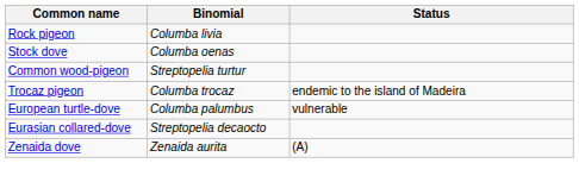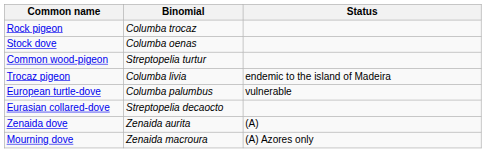Rock pigeon | Binomial: Columba livia -> Columba trocaz
Trocaz pigeon | Binomial: Columba trocaz -> Columba livia
+ row: Mourning dove | Zenaida macroura | (A) Azores only
